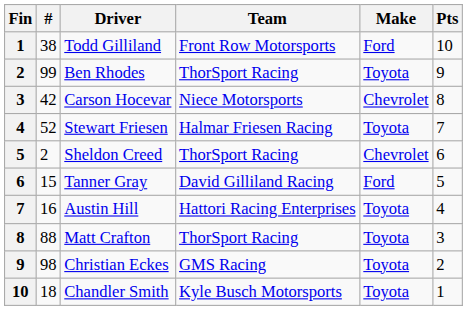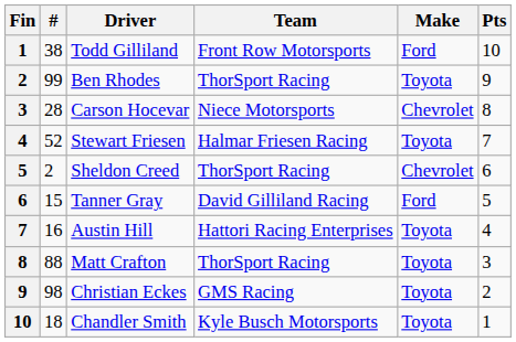Carson Hocevar | #: 42 -> 28
